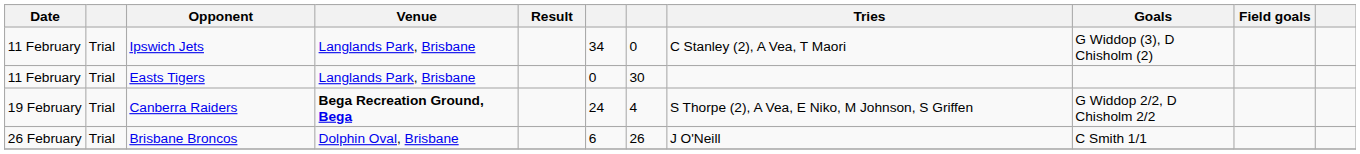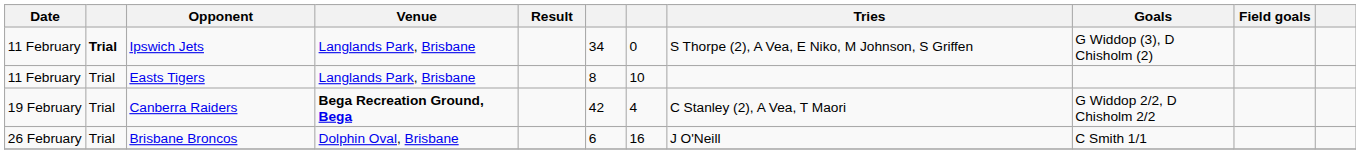Ipswich Jets | column 2: normal -> bold
Ipswich Jets | Tries: C Stanley (2), A Vea, T Maori -> S Thorpe (2), A Vea, E Niko, M Johnson, S Griffen
Easts Tigers | column 6: 0 -> 8
Easts Tigers | column 7: 30 -> 10
Canberra Raiders | column 6: 24 -> 42
Canberra Raiders | Tries: S Thorpe (2), A Vea, E Niko, M Johnson, S Griffen -> C Stanley (2), A Vea, T Maori
Brisbane Broncos | column 7: 26 -> 16
